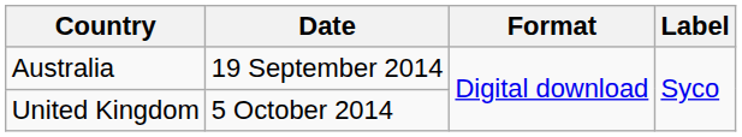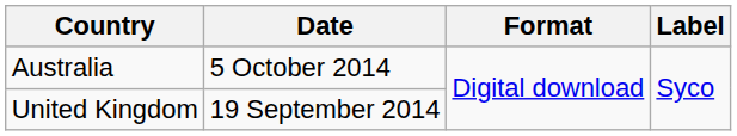Australia | Date: 19 September 2014 -> 5 October 2014
United Kingdom | Date: 5 October 2014 -> 19 September 2014
